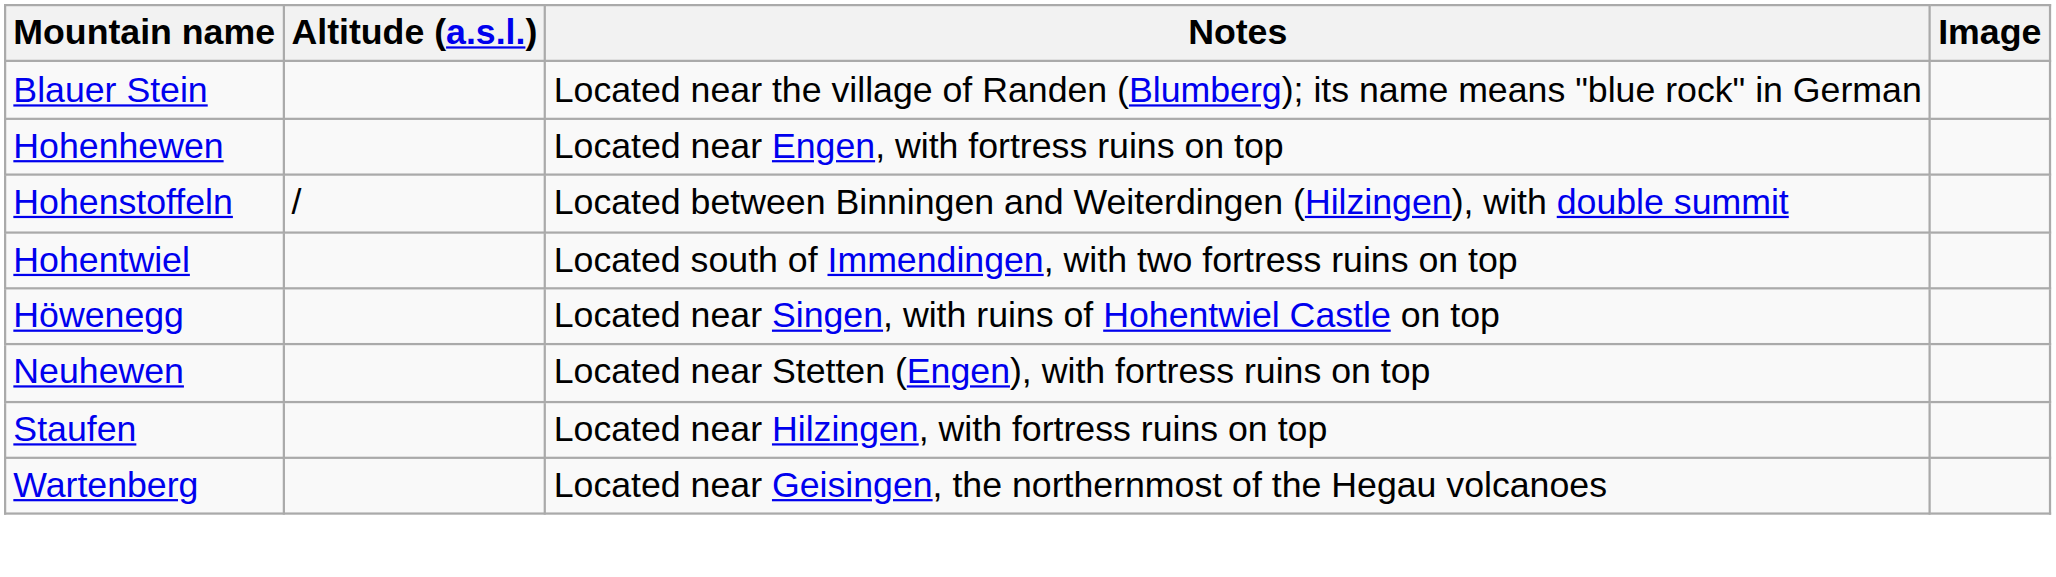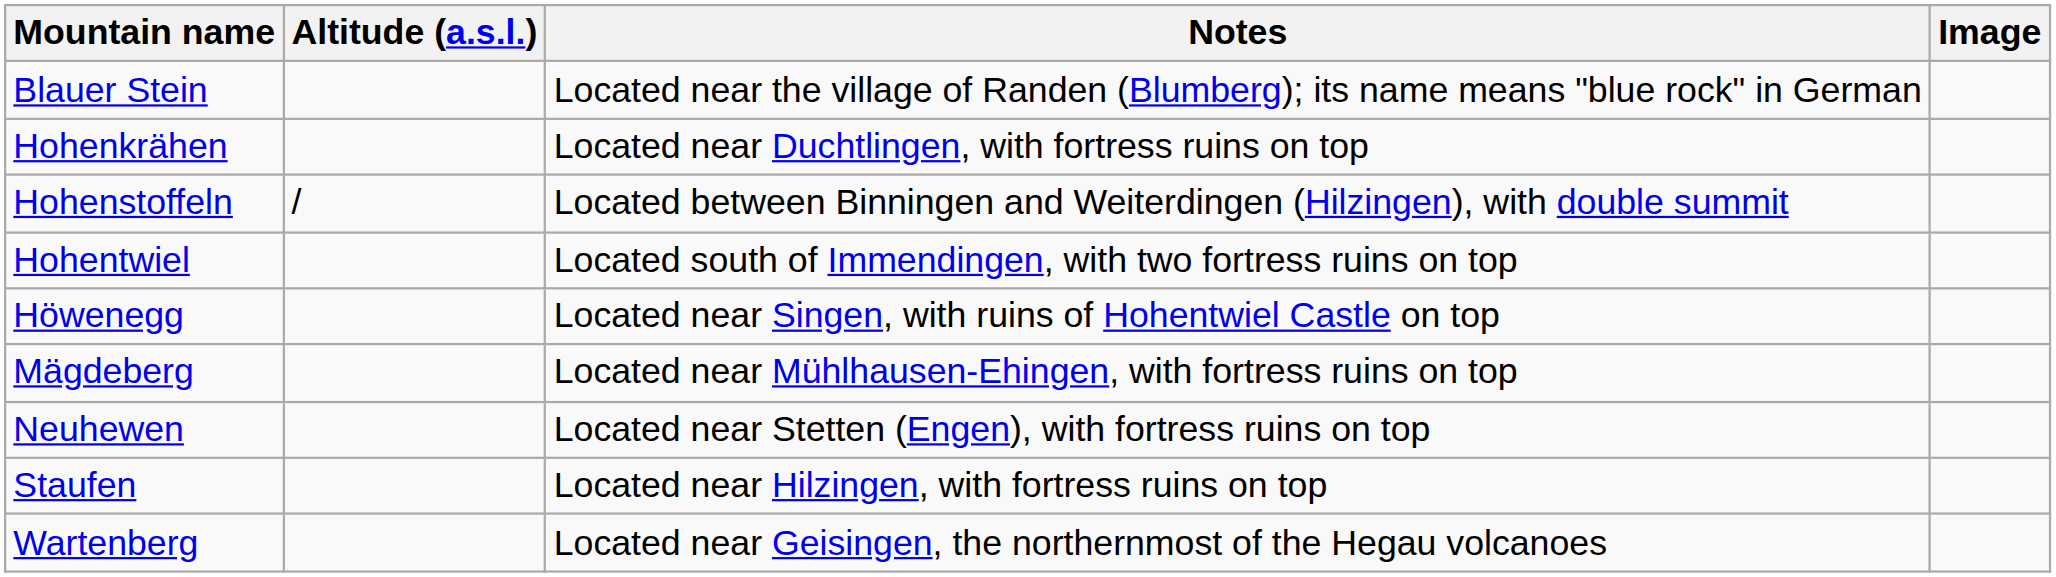- row: Hohenhewen | Located near Engen, with fortress ruins on top
+ row: Hohenkrähen | Located near Duchtlingen, with fortress ruins on top
+ row: Mägdeberg | Located near Mühlhausen-Ehingen, with fortress ruins on top
